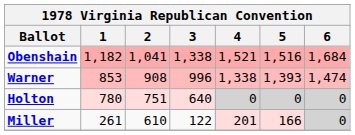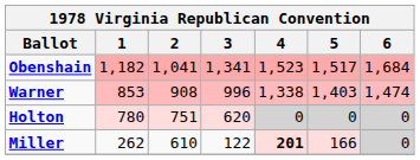Obenshain | 3: 1,338 -> 1,341
Obenshain | 4: 1,521 -> 1,523
Obenshain | 5: 1,516 -> 1,517
Warner | 5: 1,393 -> 1,403
Holton | 3: 640 -> 620
Miller | 1: 261 -> 262
Miller | 4: normal -> bold
